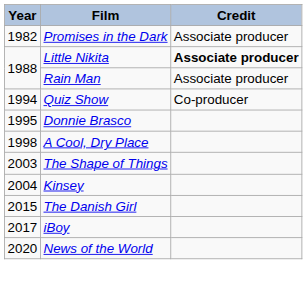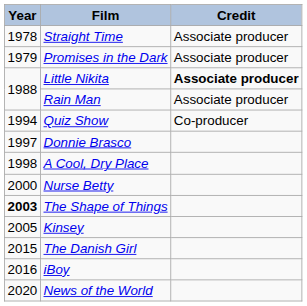+ row: 1978 | Straight Time | Associate producer
Promises in the Dark | Year: 1982 -> 1979
Donnie Brasco | Year: 1995 -> 1997
+ row: 2000 | Nurse Betty
The Shape of Things | Year: normal -> bold
Kinsey | Year: 2004 -> 2005
iBoy | Year: 2017 -> 2016
